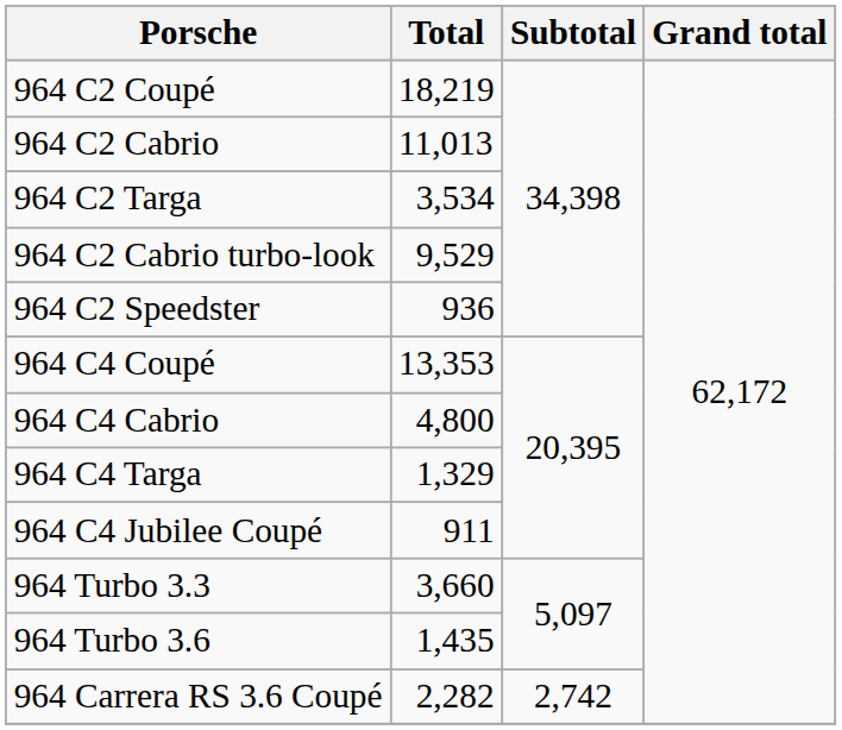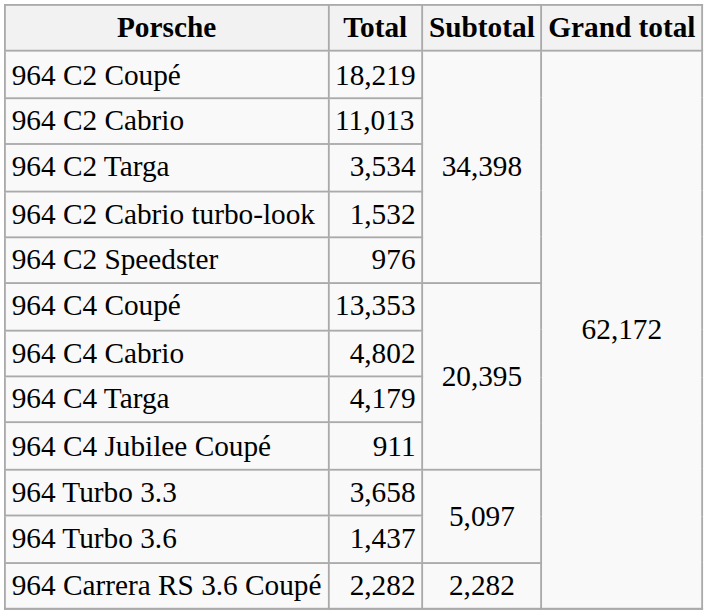964 C2 Cabrio turbo-look | Total: 9,529 -> 1,532
964 C2 Speedster | Total: 936 -> 976
964 C4 Cabrio | Total: 4,800 -> 4,802
964 C4 Targa | Total: 1,329 -> 4,179
964 Turbo 3.3 | Total: 3,660 -> 3,658
964 Turbo 3.6 | Total: 1,435 -> 1,437
964 Carrera RS 3.6 Coupé | Subtotal: 2,742 -> 2,282
